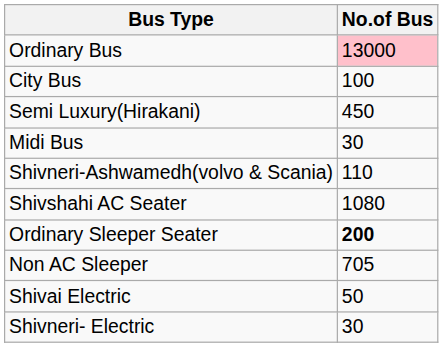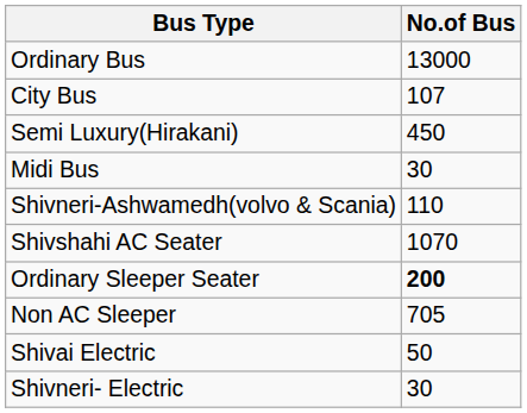Ordinary Bus | No.of Bus: pink background -> no background
City Bus | No.of Bus: 100 -> 107
Shivshahi AC Seater | No.of Bus: 1080 -> 1070
